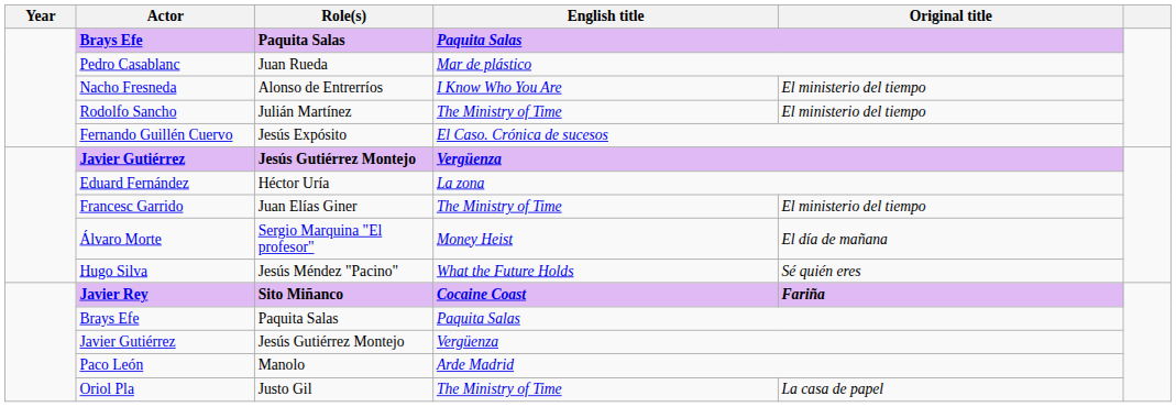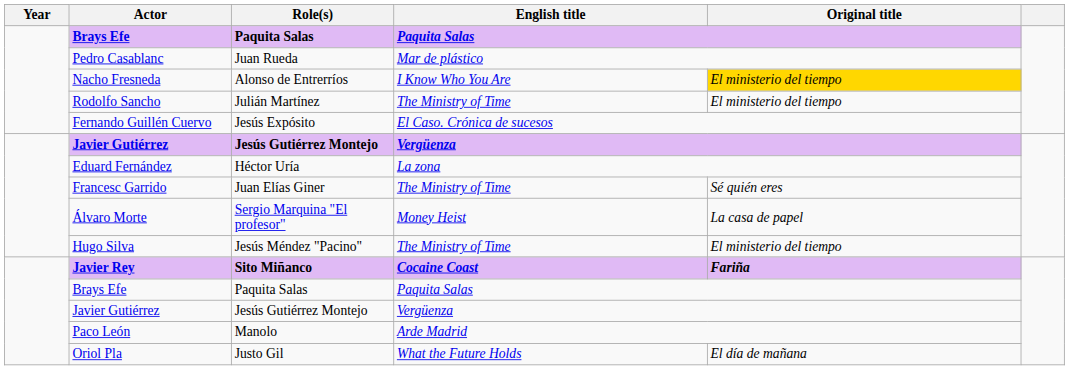Nacho Fresneda | Original title: no background -> gold background
Francesc Garrido | Original title: El ministerio del tiempo -> Sé quién eres
Álvaro Morte | Original title: El día de mañana -> La casa de papel
Hugo Silva | English title: What the Future Holds -> The Ministry of Time
Hugo Silva | Original title: Sé quién eres -> El ministerio del tiempo
Oriol Pla | English title: The Ministry of Time -> What the Future Holds
Oriol Pla | Original title: La casa de papel -> El día de mañana
